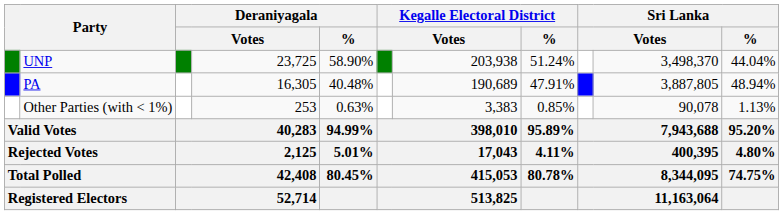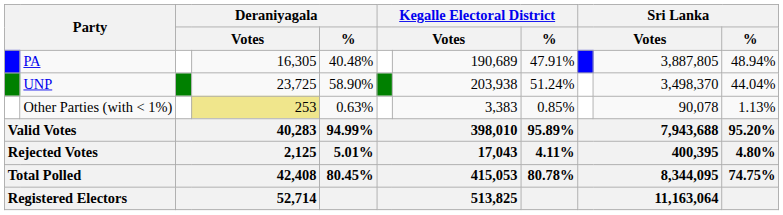rows swapped: UNP <-> PA
Other Parties (with < 1%) | column 4: no background -> khaki background
